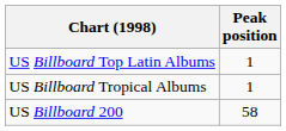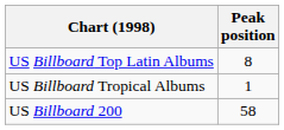US Billboard Top Latin Albums | Peak position: 1 -> 8
